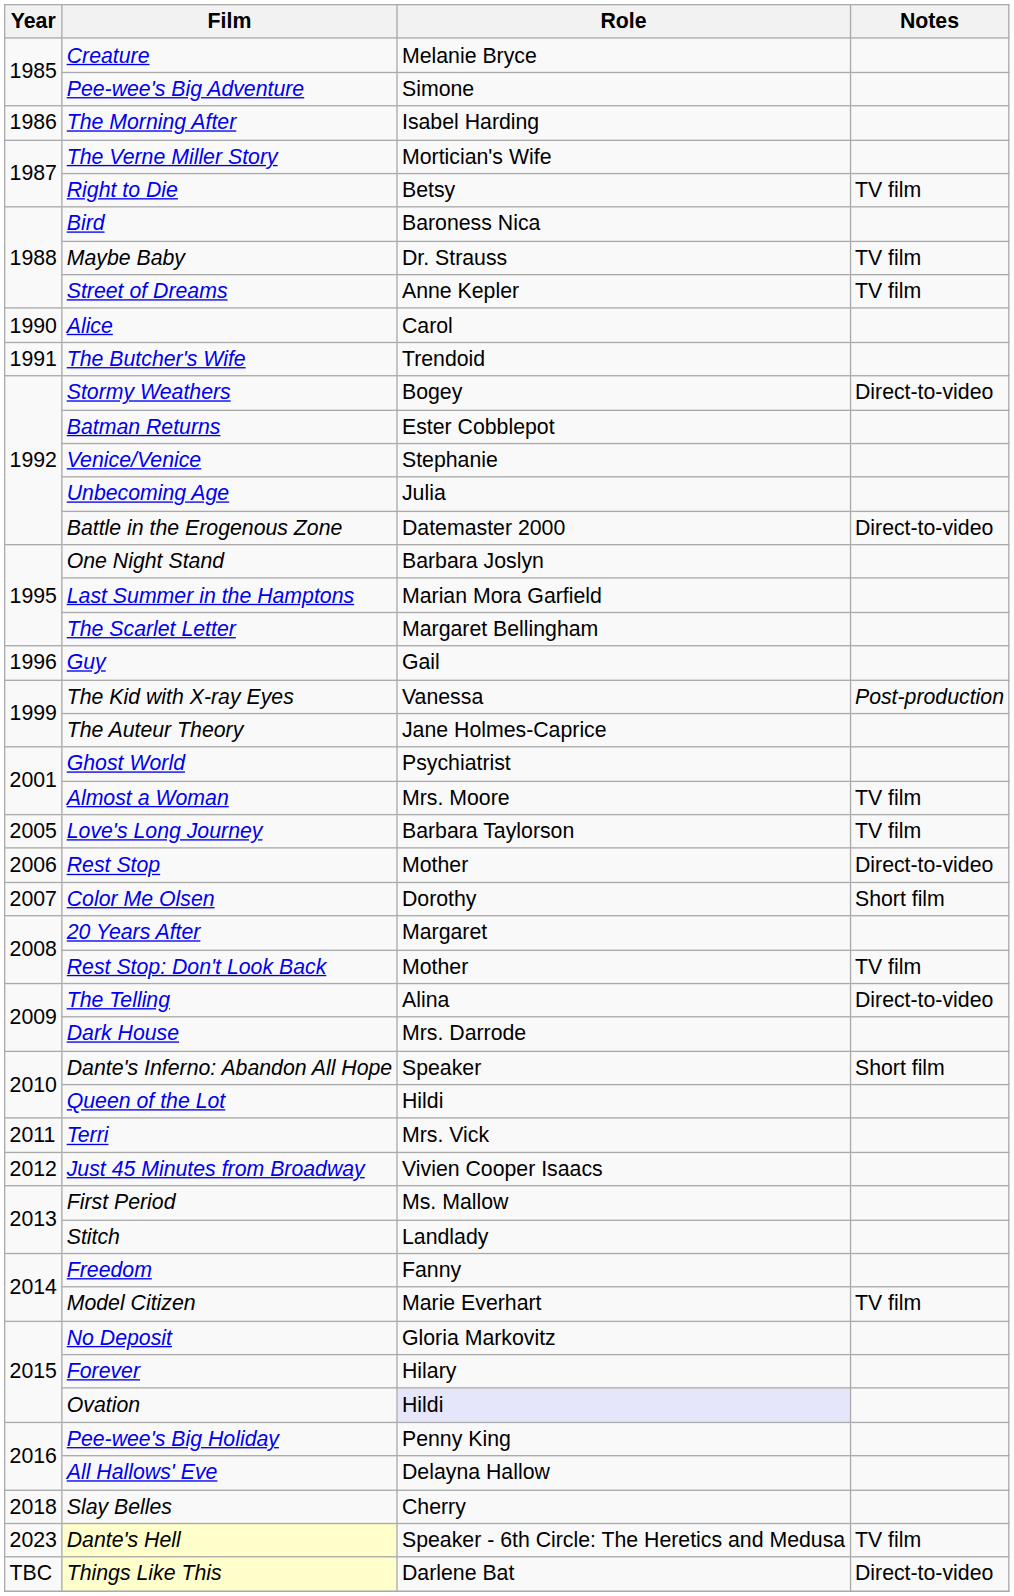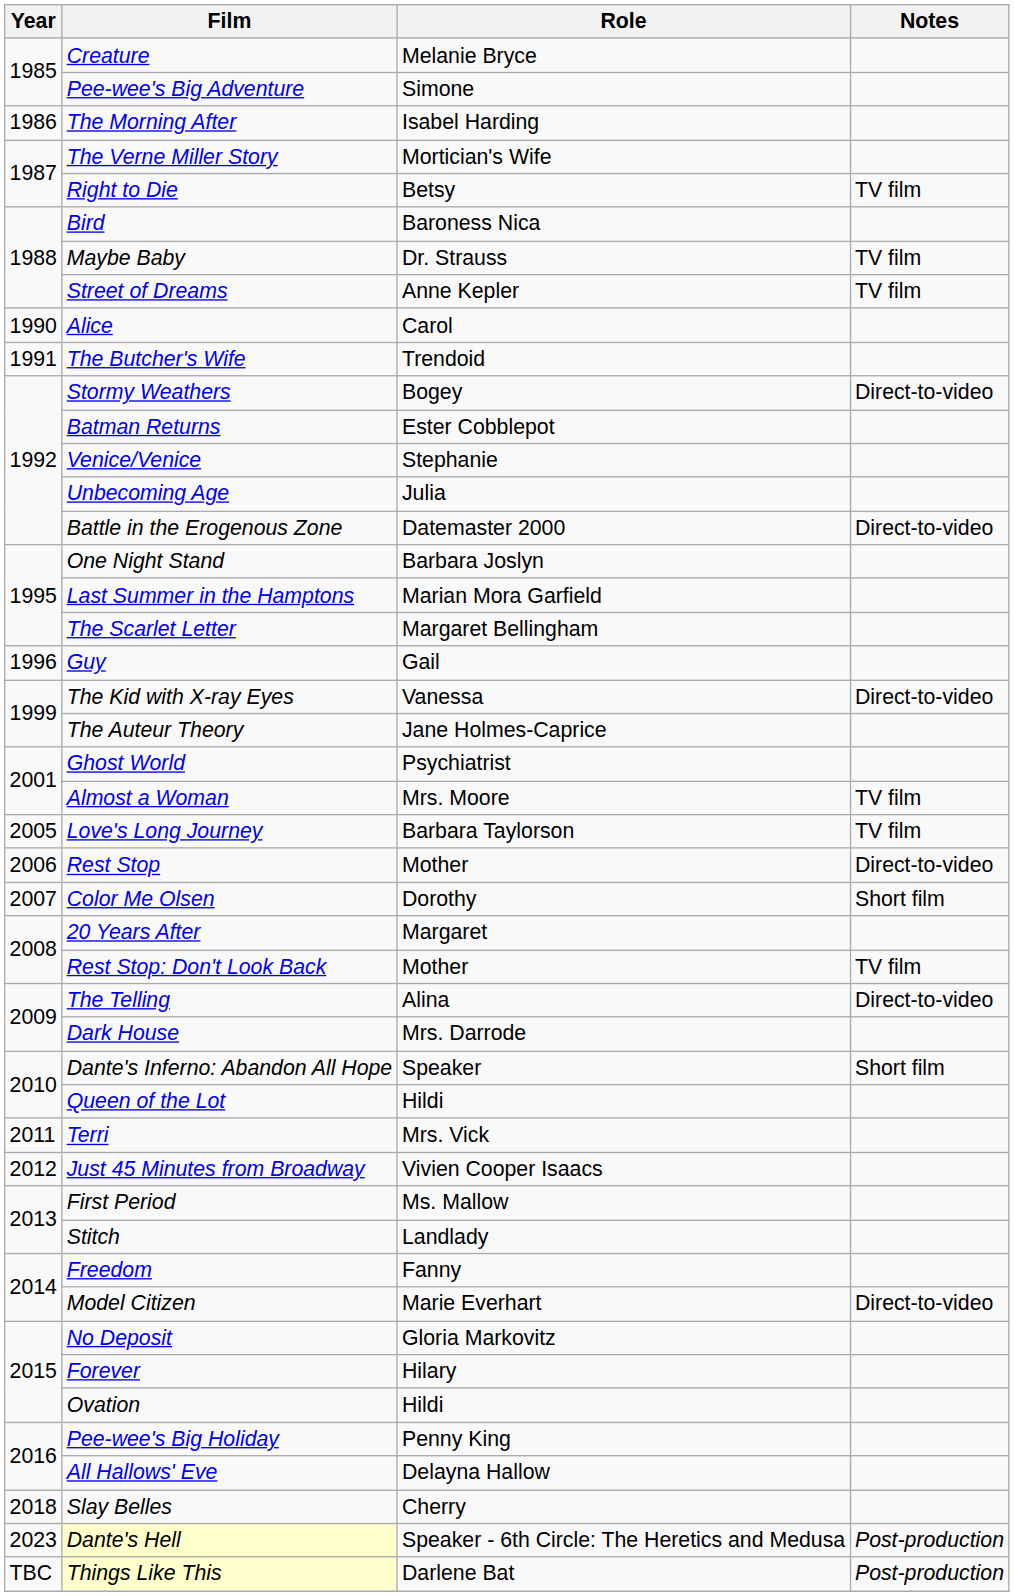The Kid with X-ray Eyes | Notes: Post-production -> Direct-to-video
Model Citizen | Notes: TV film -> Direct-to-video
Ovation | Role: lavender background -> no background
Dante's Hell | Notes: TV film -> Post-production
Things Like This | Notes: Direct-to-video -> Post-production
